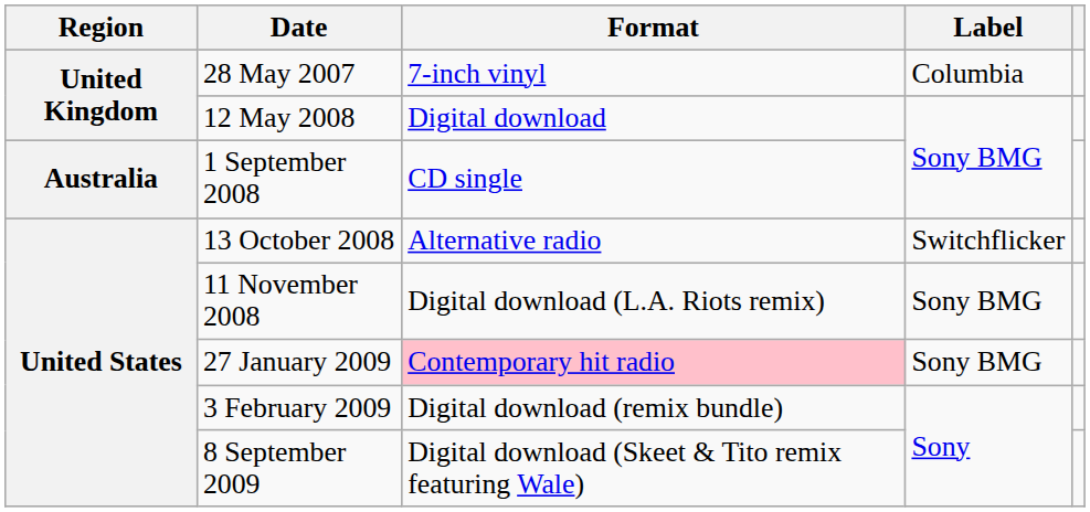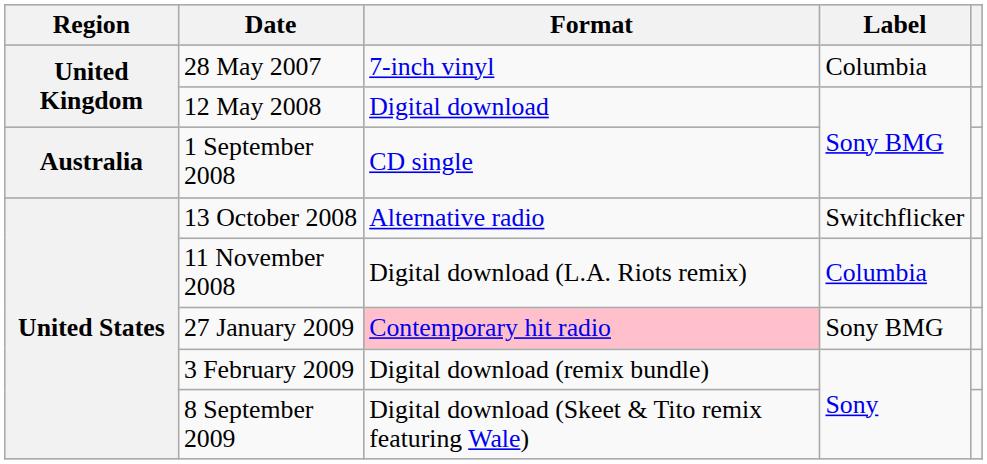11 November 2008 | Label: Sony BMG -> Columbia
